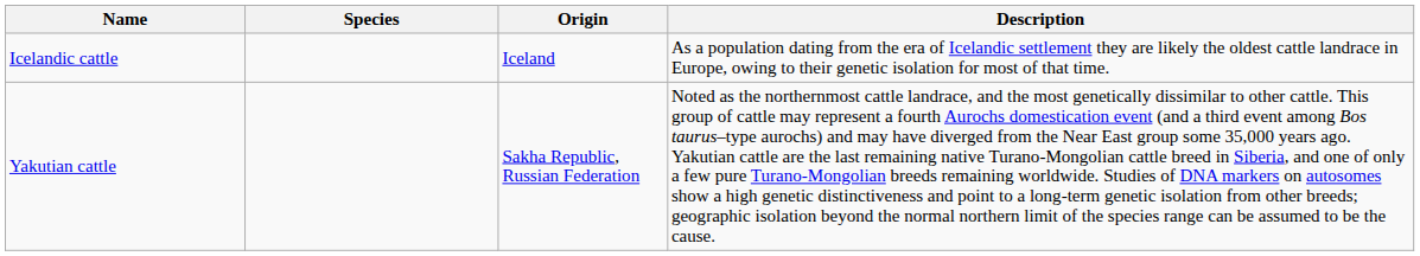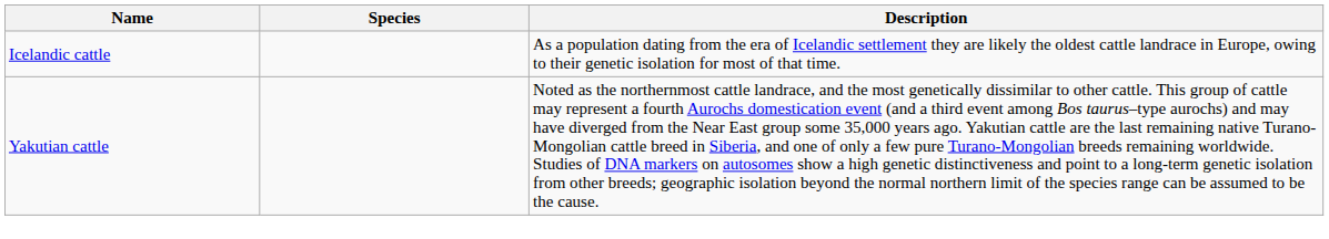- column: Origin | Iceland | Sakha Republic, Russian Federation
